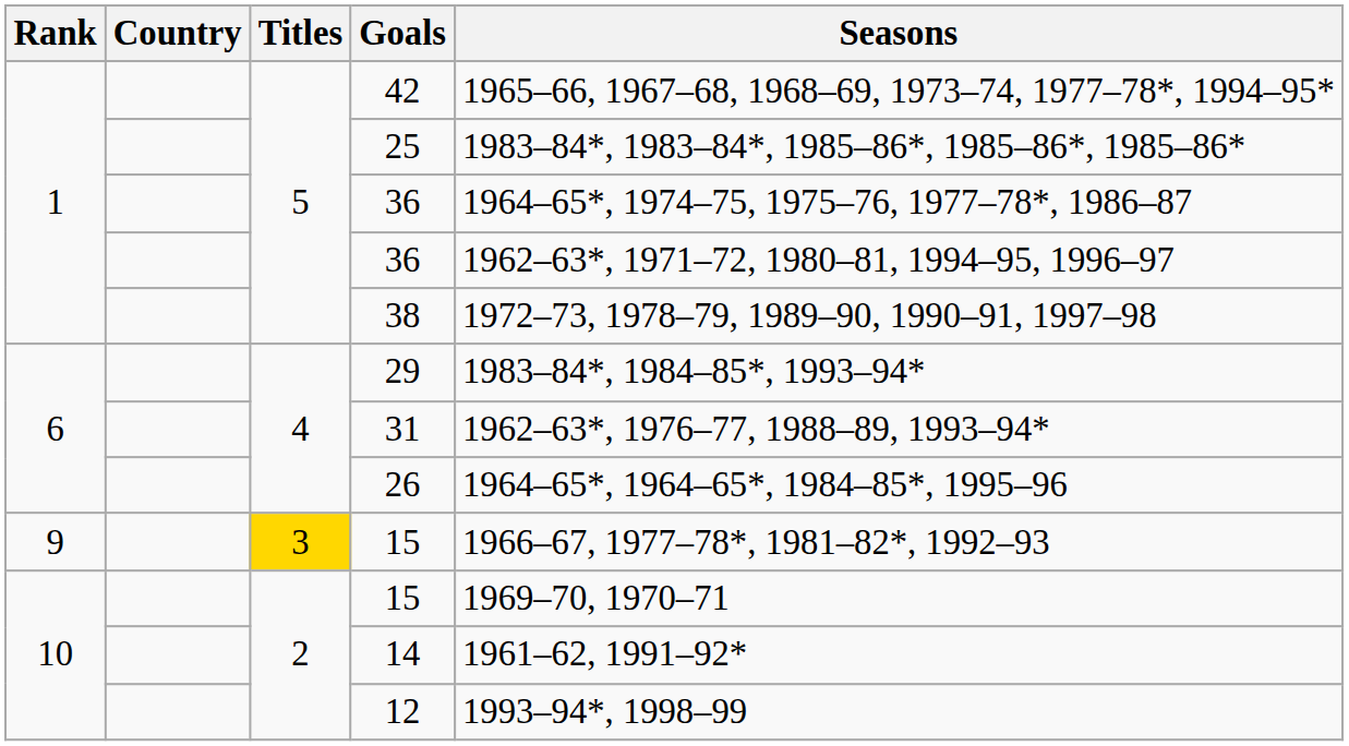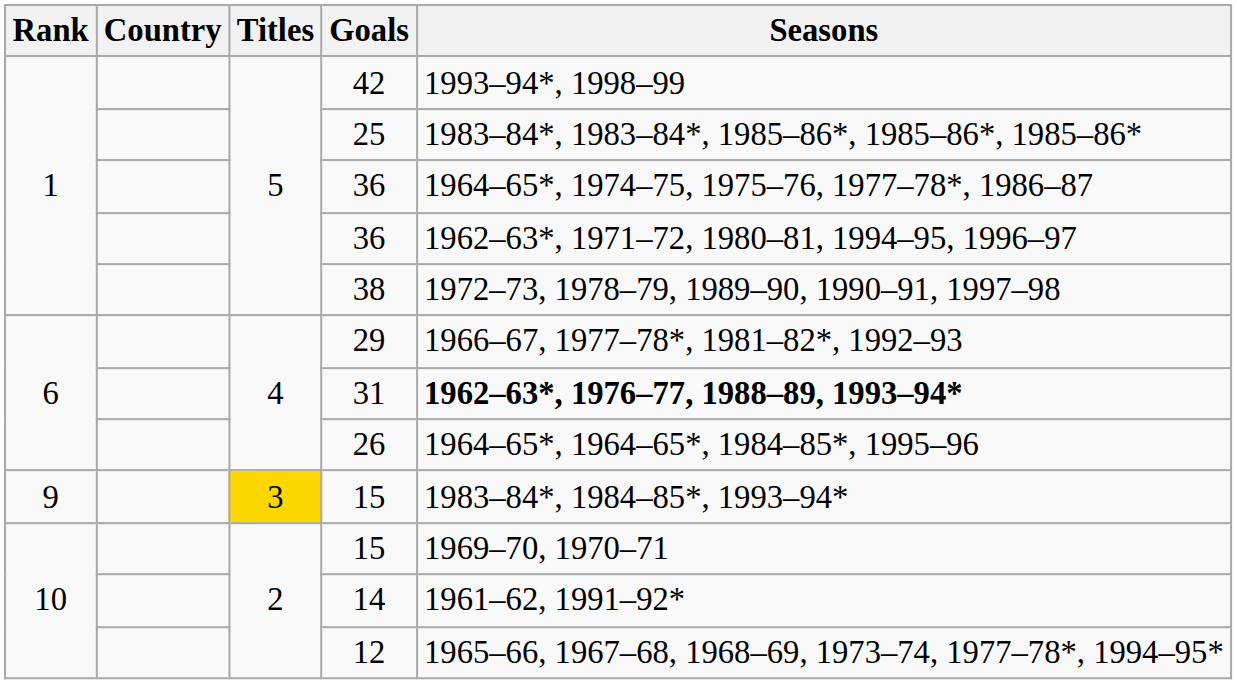42 | Seasons: 1965–66, 1967–68, 1968–69, 1973–74, 1977–78*, 1994–95* -> 1993–94*, 1998–99
29 | Seasons: 1983–84*, 1984–85*, 1993–94* -> 1966–67, 1977–78*, 1981–82*, 1992–93
31 | Seasons: normal -> bold
9 / 15 | Seasons: 1966–67, 1977–78*, 1981–82*, 1992–93 -> 1983–84*, 1984–85*, 1993–94*
12 | Seasons: 1993–94*, 1998–99 -> 1965–66, 1967–68, 1968–69, 1973–74, 1977–78*, 1994–95*
